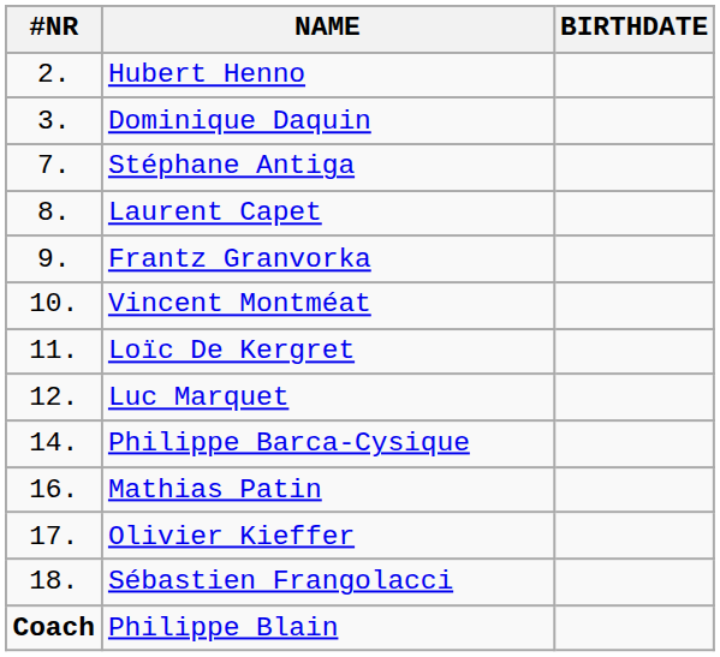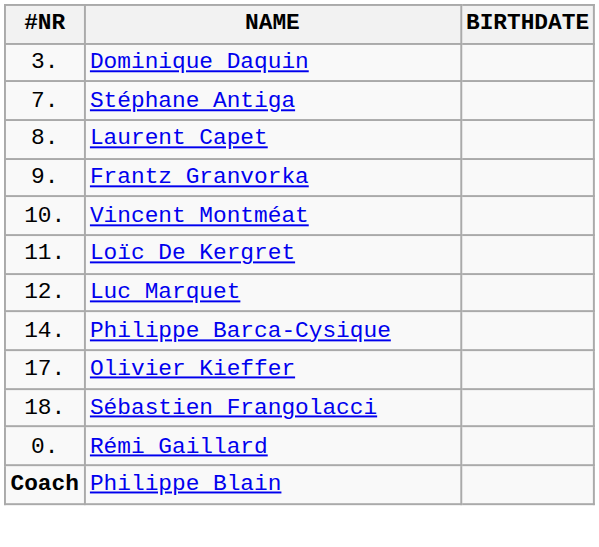- row: 2. | Hubert Henno
- row: 16. | Mathias Patin
+ row: 0. | Rémi Gaillard
